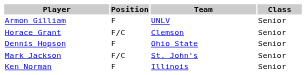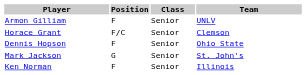columns swapped: Class <-> Team
Mark Jackson | Position: F/C -> G
